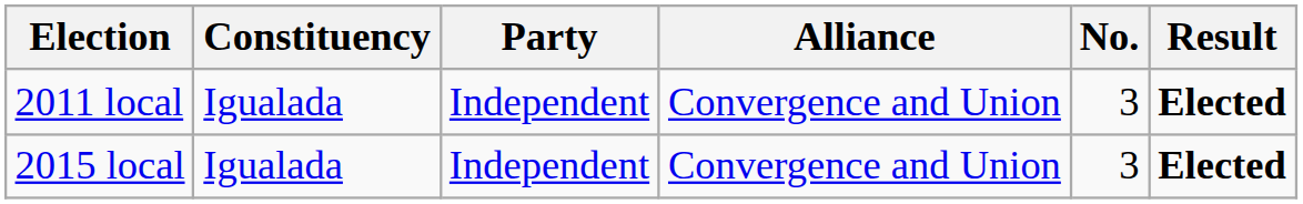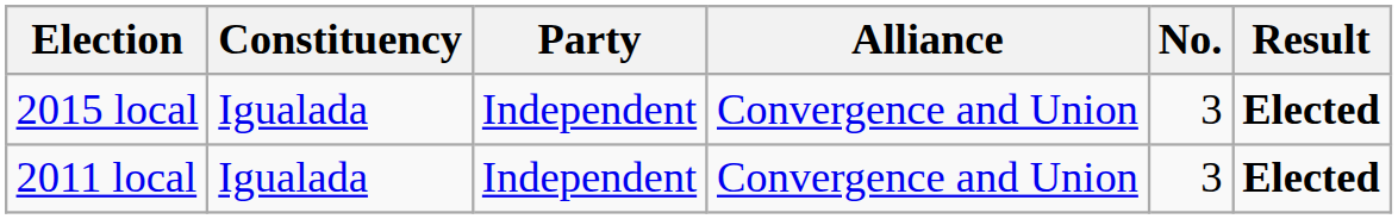rows swapped: 2011 local <-> 2015 local
